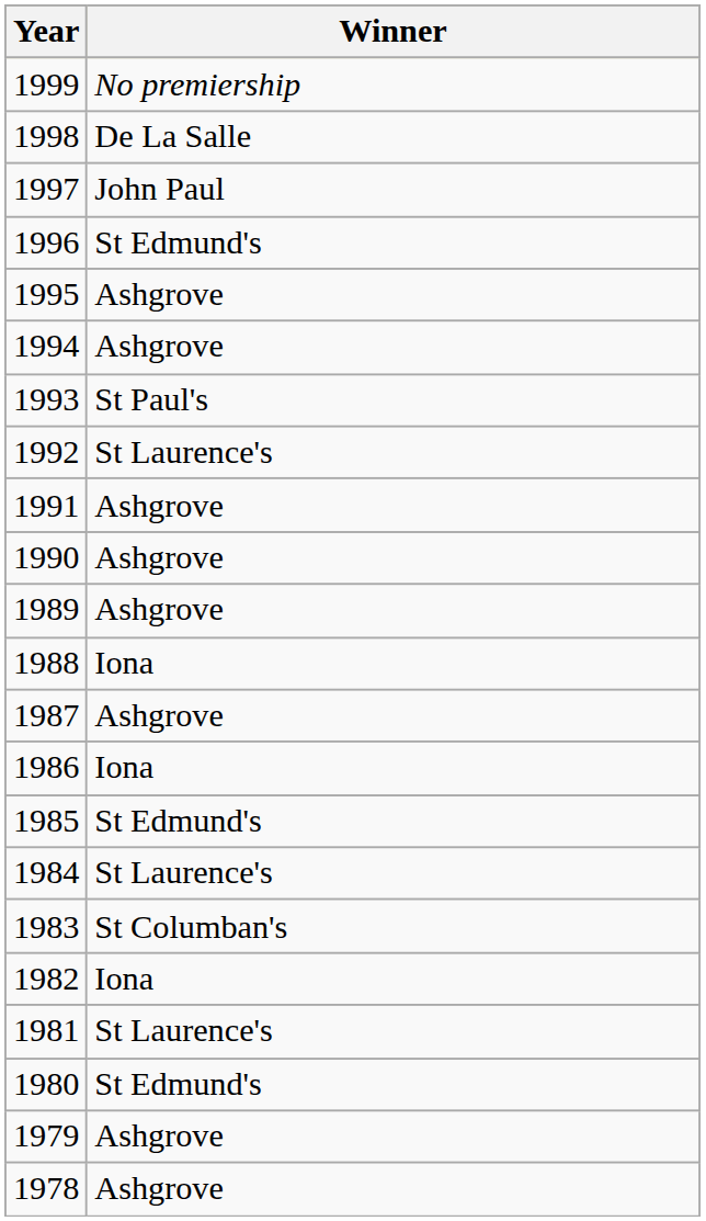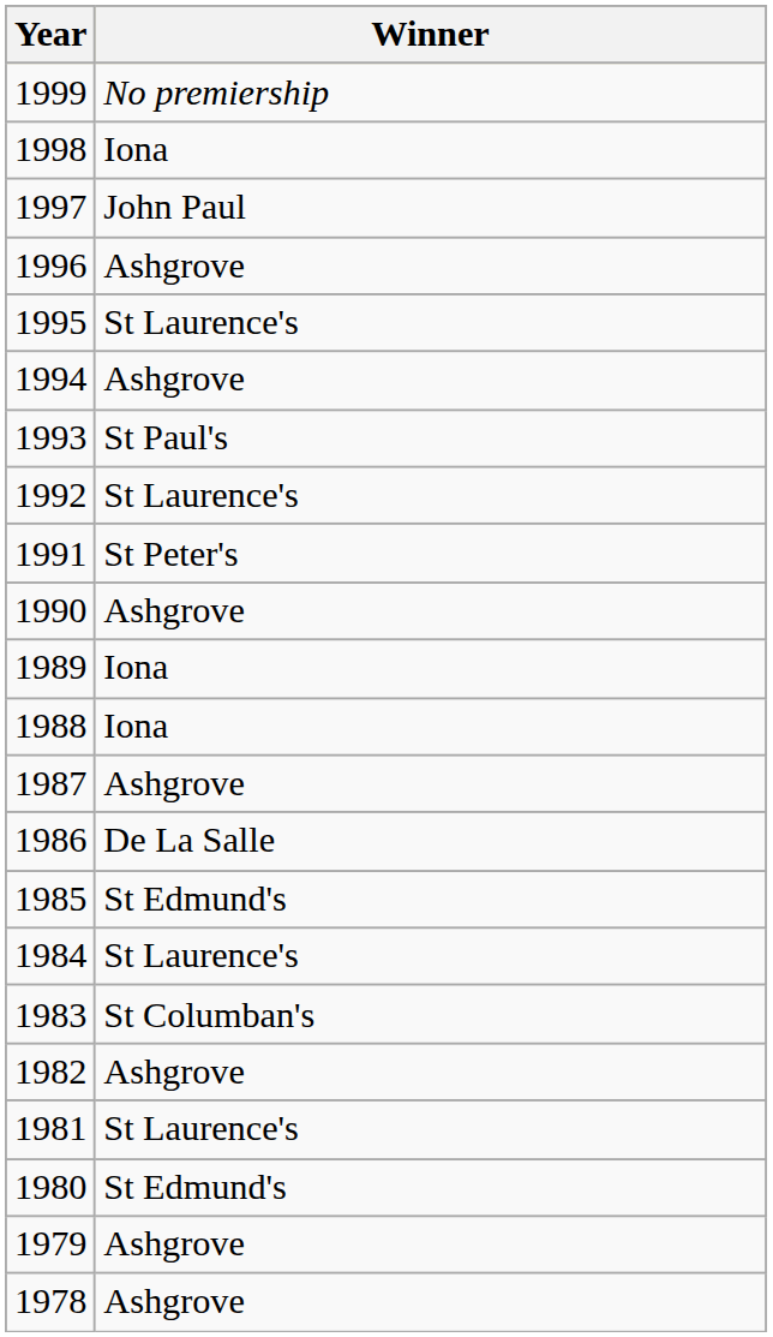1998 | Winner: De La Salle -> Iona
1996 | Winner: St Edmund's -> Ashgrove
1995 | Winner: Ashgrove -> St Laurence's
1991 | Winner: Ashgrove -> St Peter's
1989 | Winner: Ashgrove -> Iona
1986 | Winner: Iona -> De La Salle
1982 | Winner: Iona -> Ashgrove
